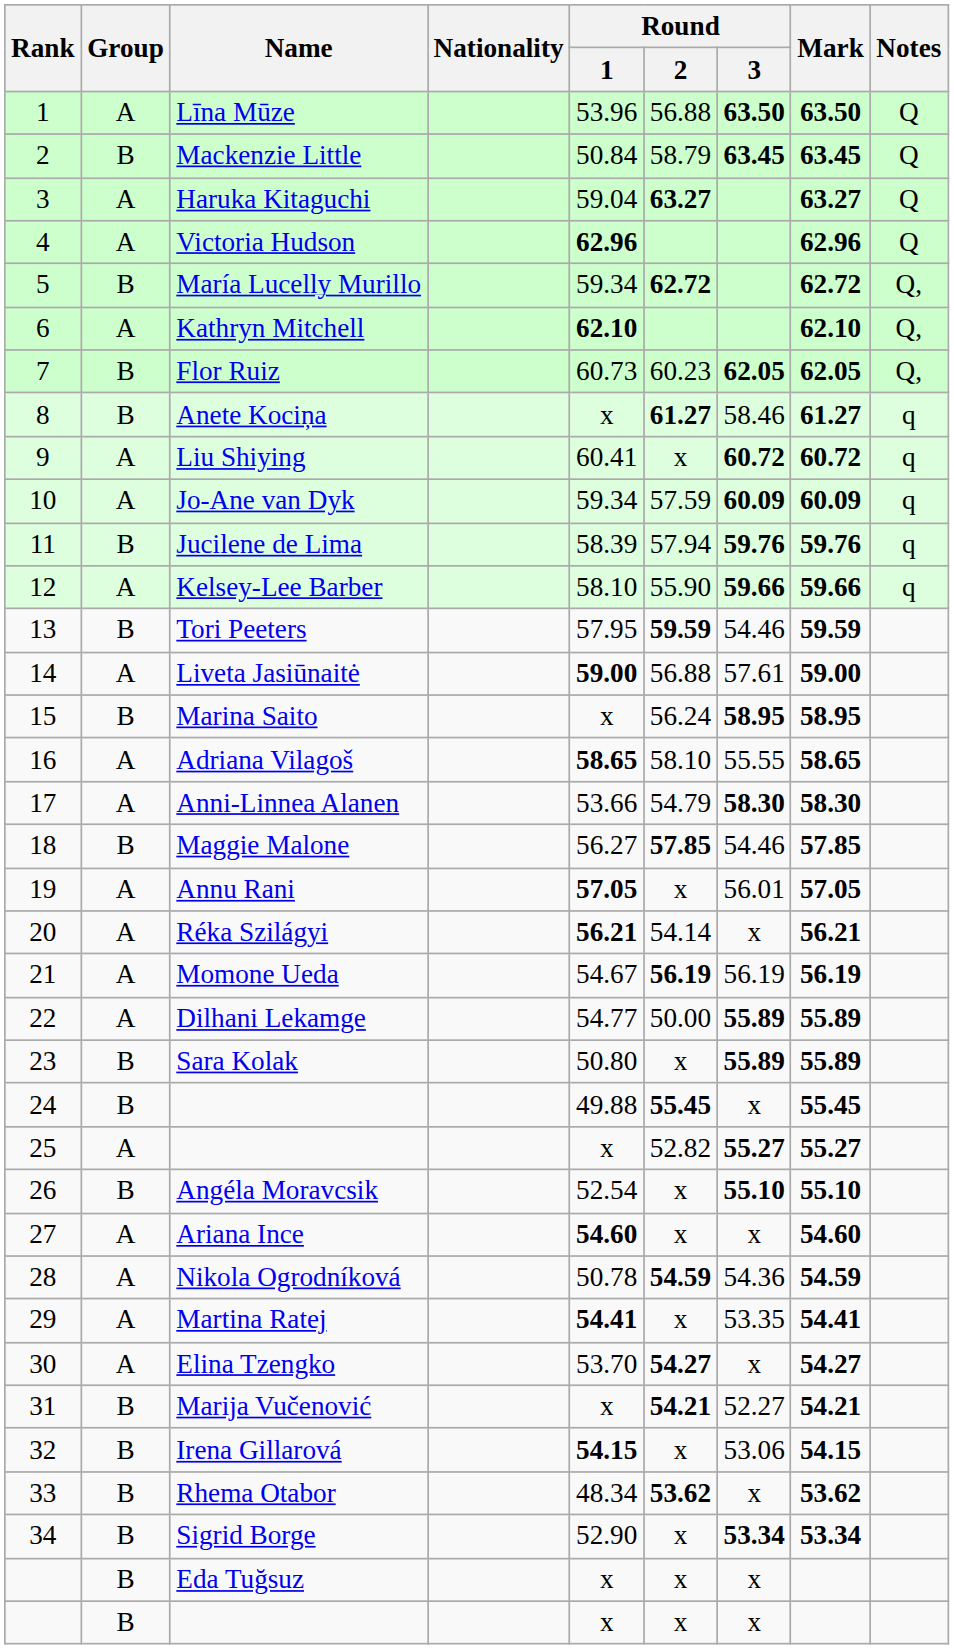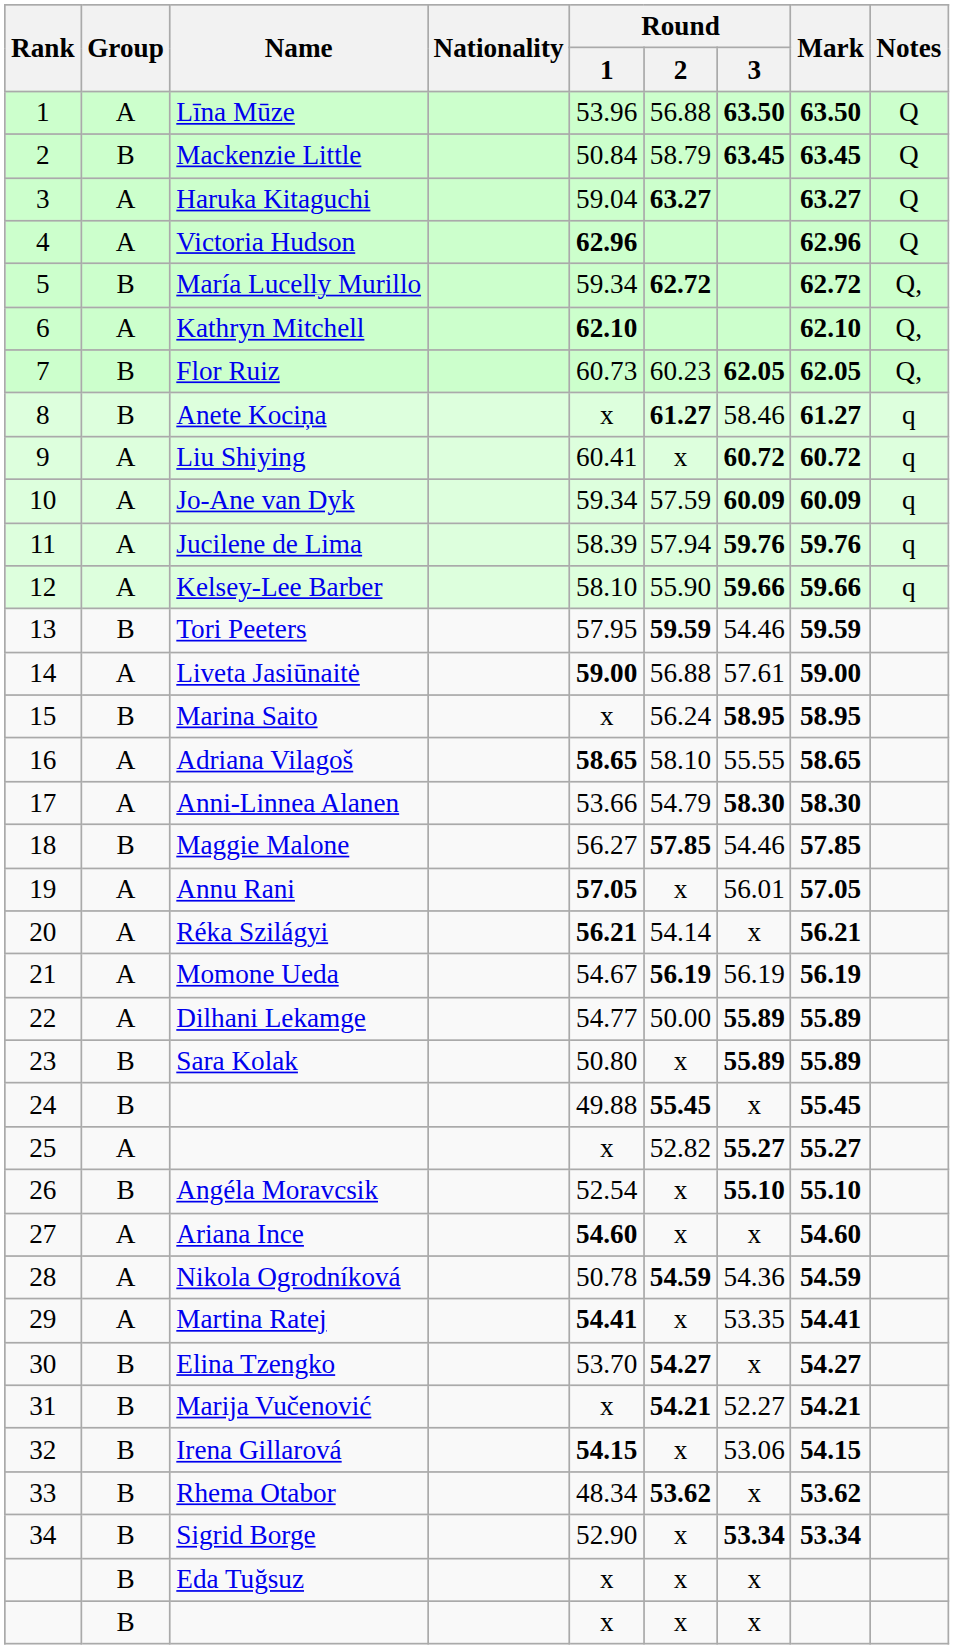Jucilene de Lima | Group: B -> A
Elina Tzengko | Group: A -> B
